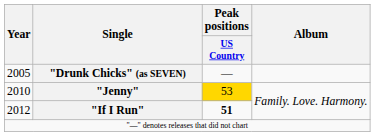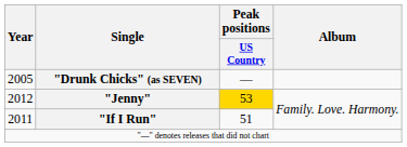"Jenny" | Year: 2010 -> 2012
"If I Run" | Year: 2012 -> 2011
"If I Run" | Peak positions / US Country: bold -> normal
